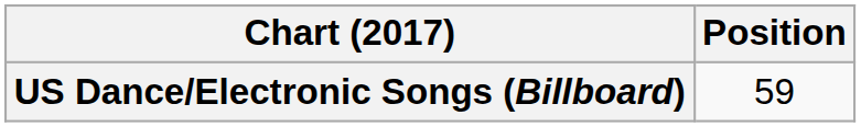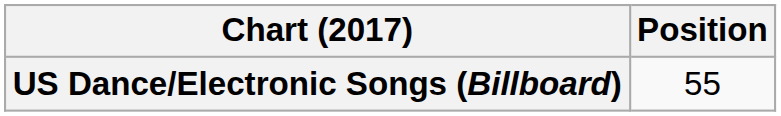US Dance/Electronic Songs (Billboard) | Position: 59 -> 55
